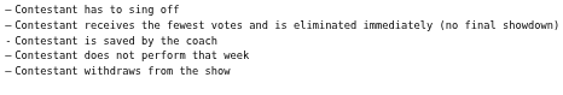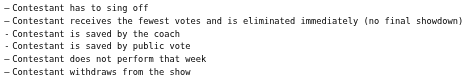+ row: - | Contestant is saved by public vote
